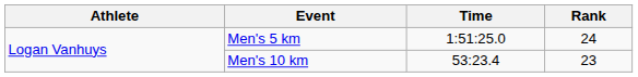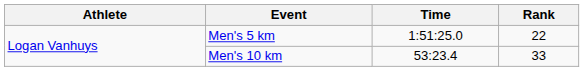Men's 5 km | Rank: 24 -> 22
Men's 10 km | Rank: 23 -> 33
